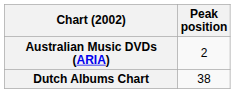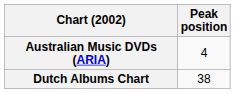Australian Music DVDs (ARIA) | Peak position: 2 -> 4
